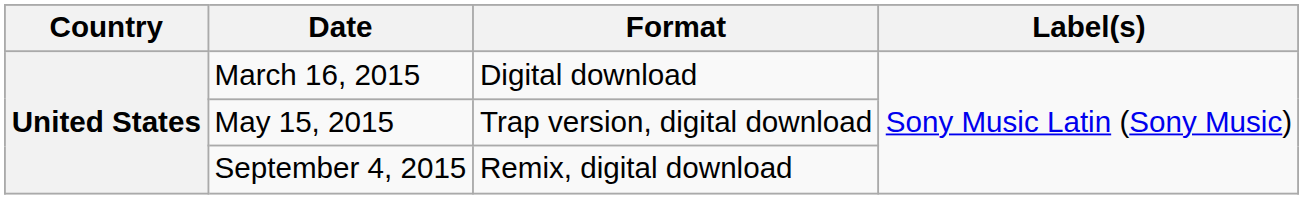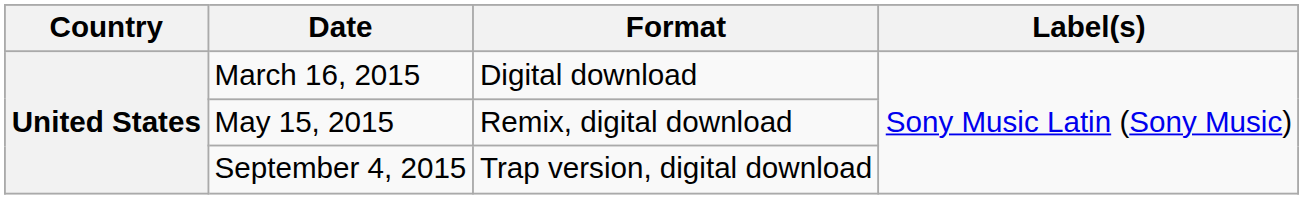May 15, 2015 | Format: Trap version, digital download -> Remix, digital download
September 4, 2015 | Format: Remix, digital download -> Trap version, digital download
